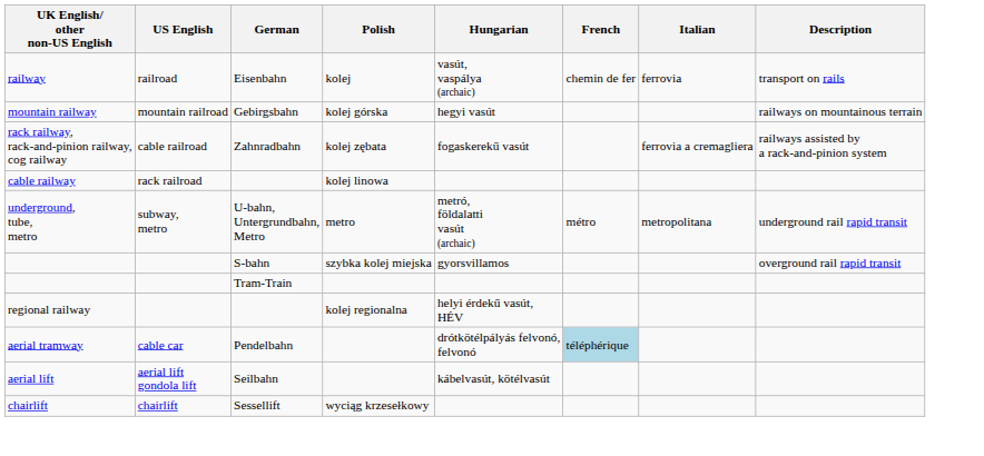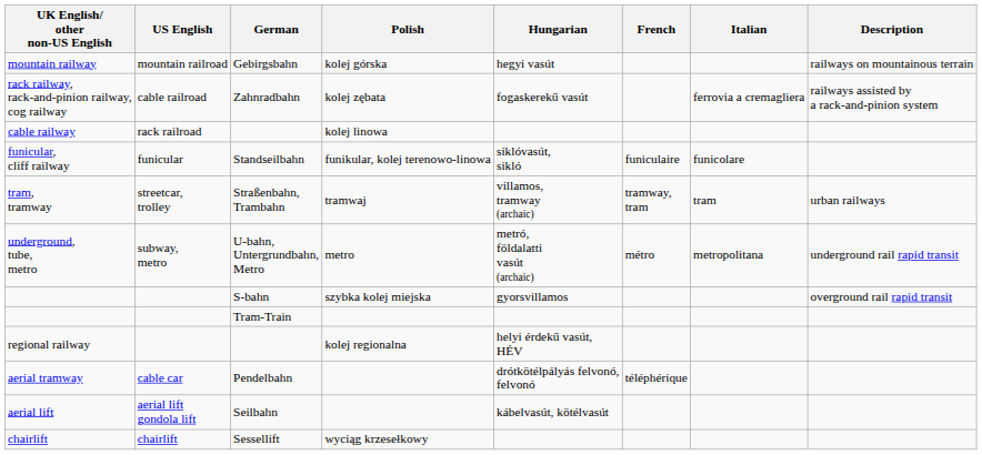- row: railway | railroad | Eisenbahn | kolej | vasút, vaspálya (archaic) | chemin de fer | ferrovia | transport on rails
+ row: funicular, cliff railway | funicular | Standseilbahn | funikular, kolej terenowo-linowa | siklóvasút, sikló | funiculaire | funicolare
+ row: tram, tramway | streetcar, trolley | Straßenbahn, Trambahn | tramwaj | villamos, tramway (archaic) | tramway, tram | tram | urban railways
aerial tramway | French: lightblue background -> no background
